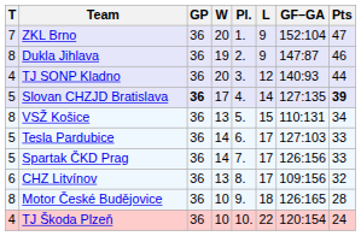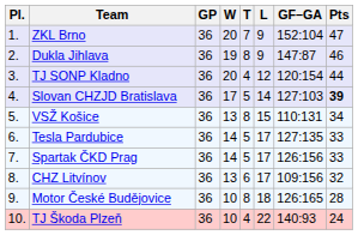columns swapped: Pl. <-> T
TJ SONP Kladno | GF–GA: 140:93 -> 120:154
Slovan CHZJD Bratislava | GP: bold -> normal
Slovan CHZJD Bratislava | GF–GA: 127:135 -> 127:103
Tesla Pardubice | GF–GA: 127:103 -> 127:135
TJ Škoda Plzeň | GF–GA: 120:154 -> 140:93
